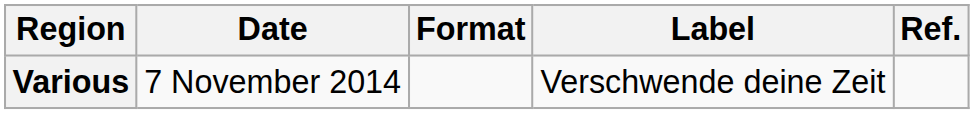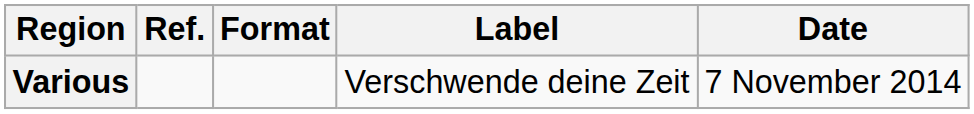columns swapped: Date <-> Ref.
